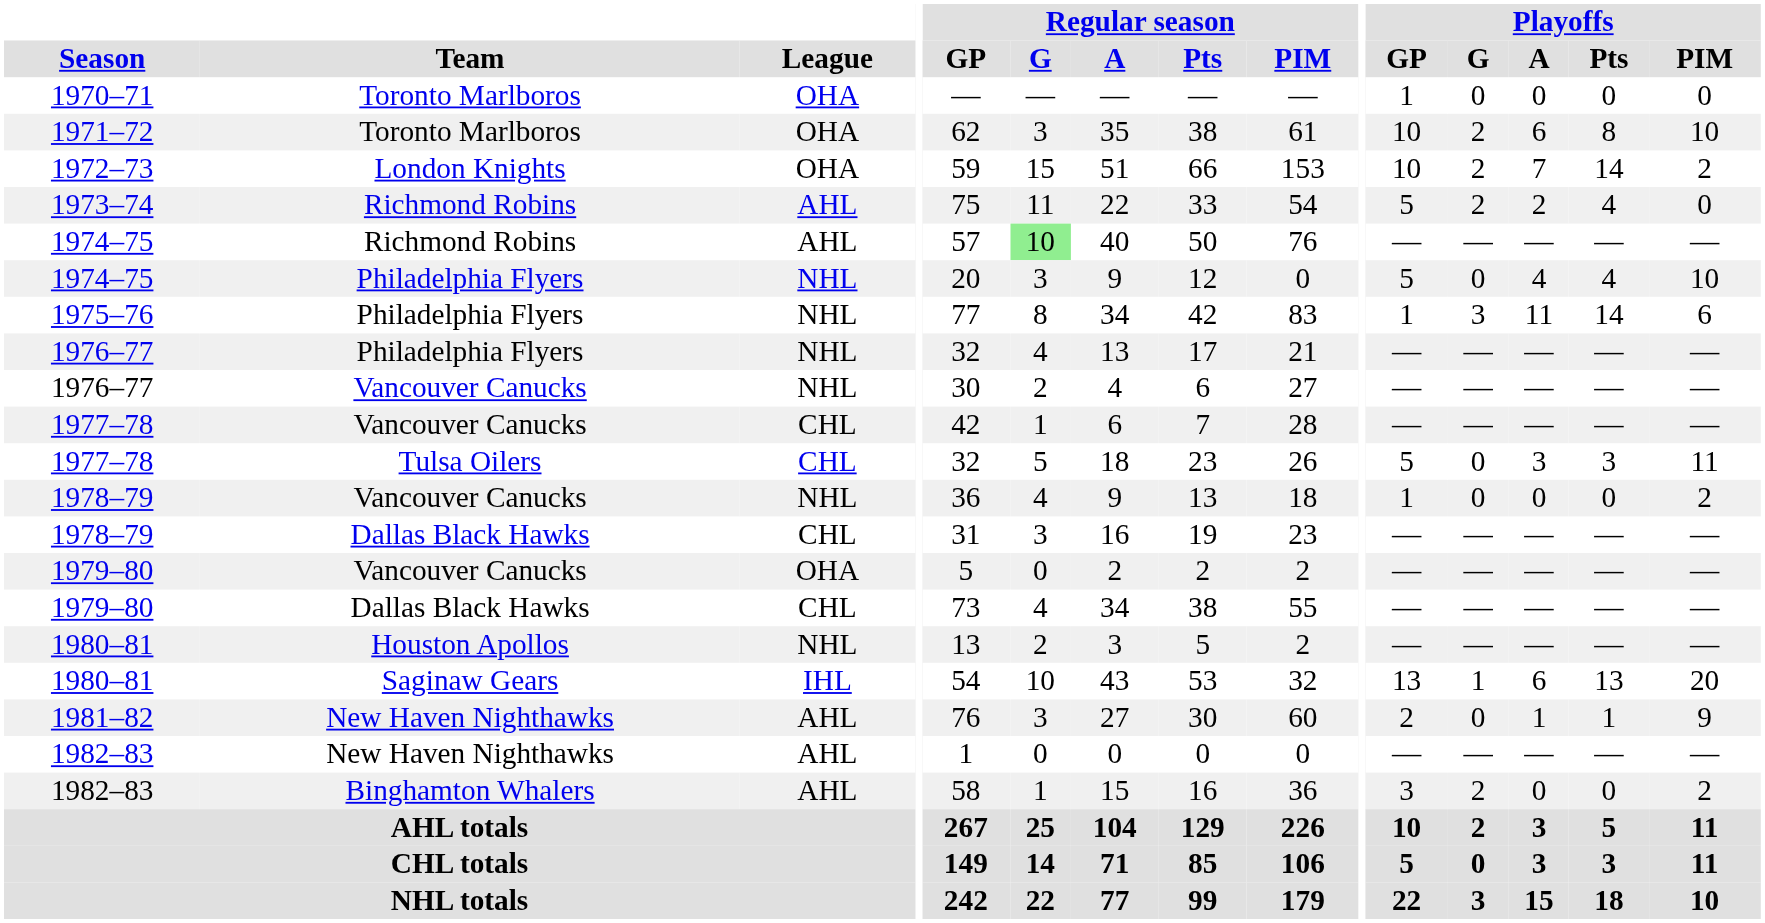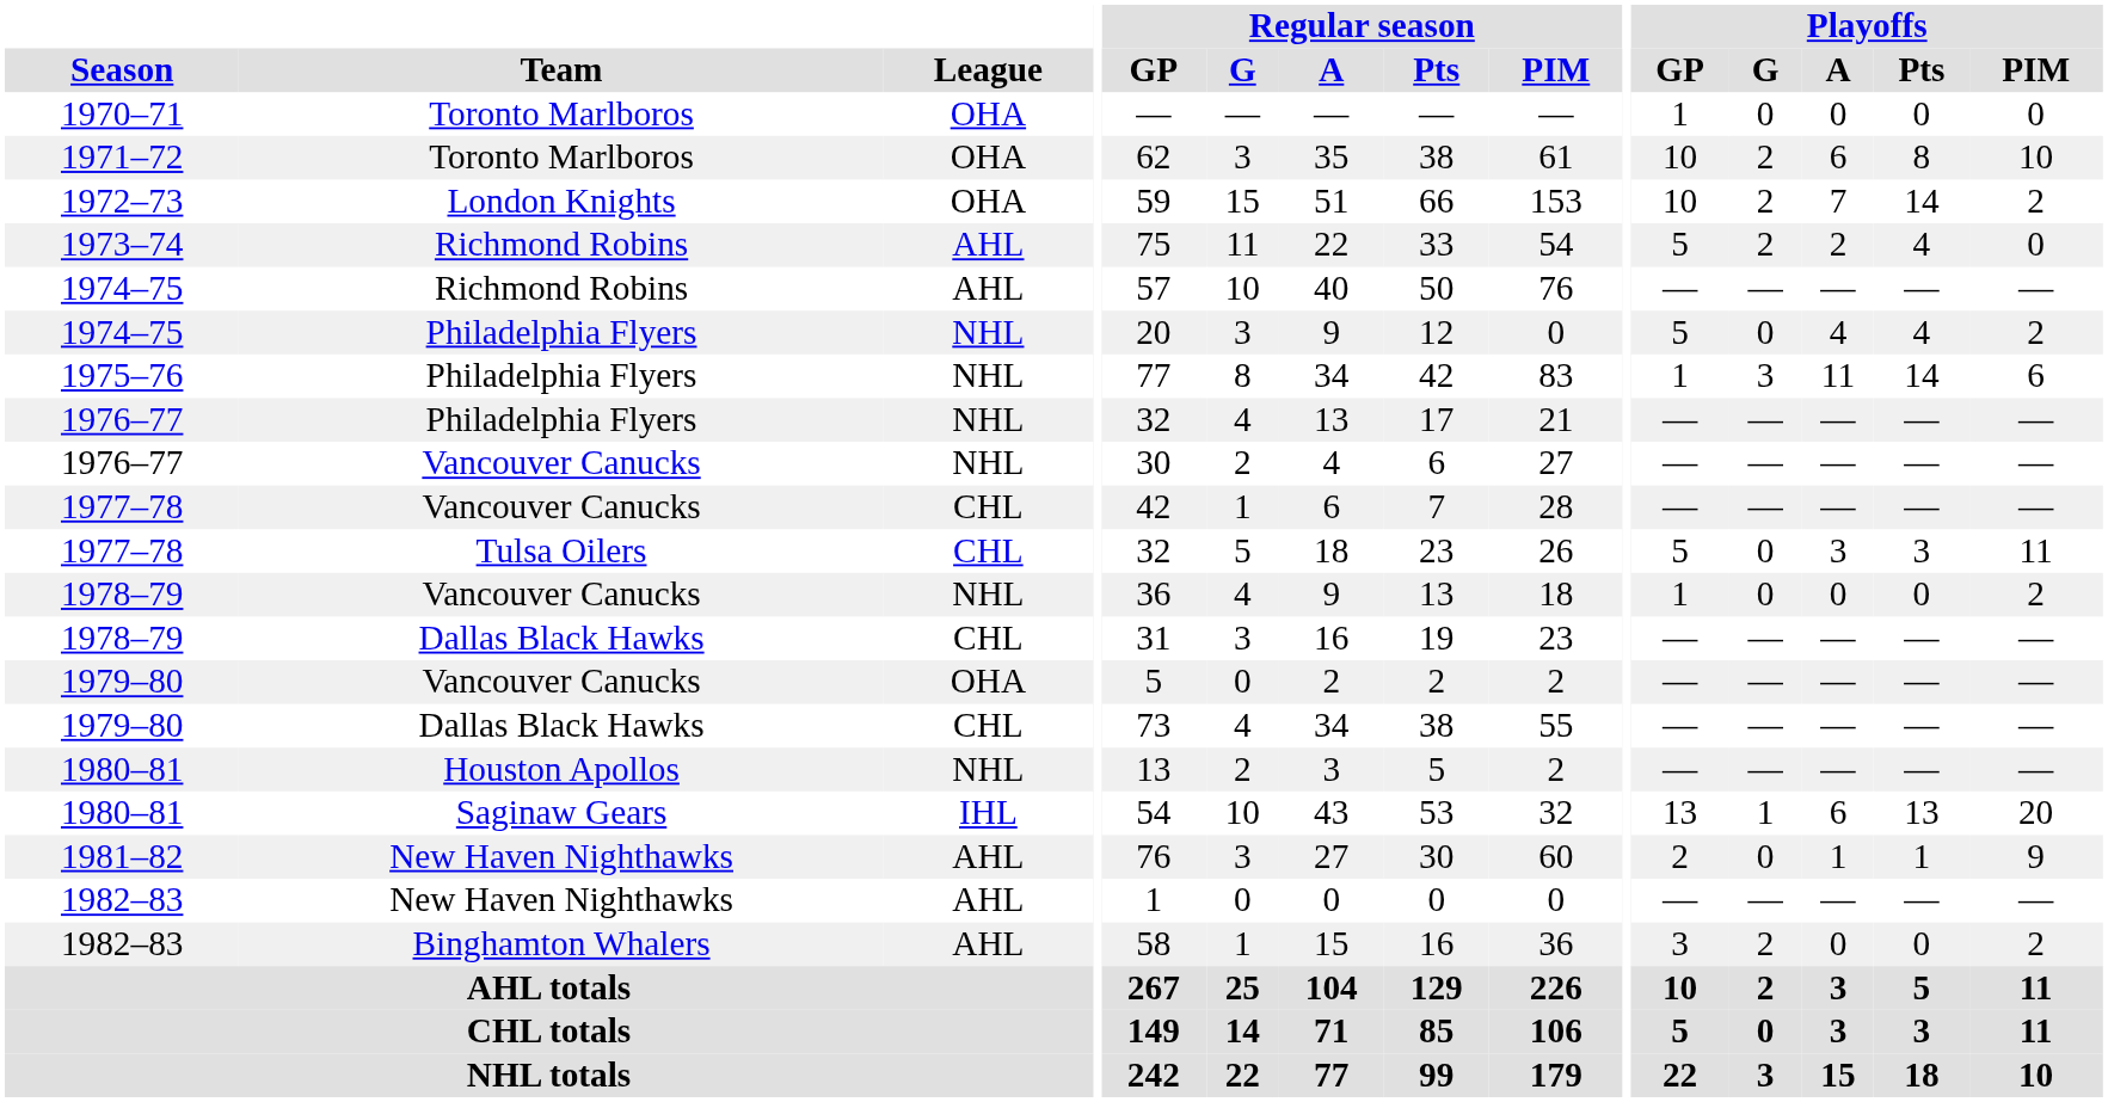1974–75 / Richmond Robins | Regular season / G: lightgreen background -> no background
1974–75 / Philadelphia Flyers | Playoffs / PIM: 10 -> 2
